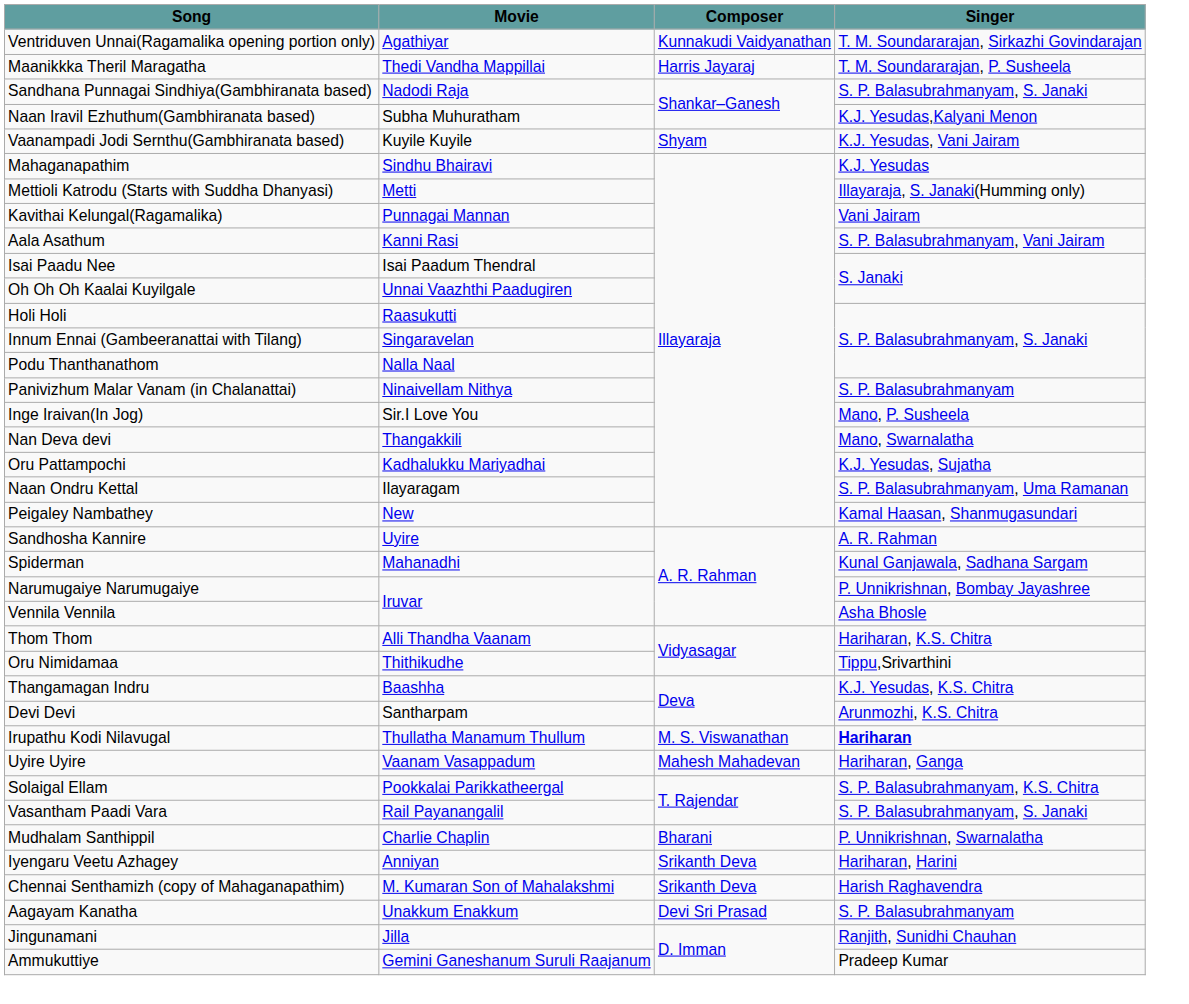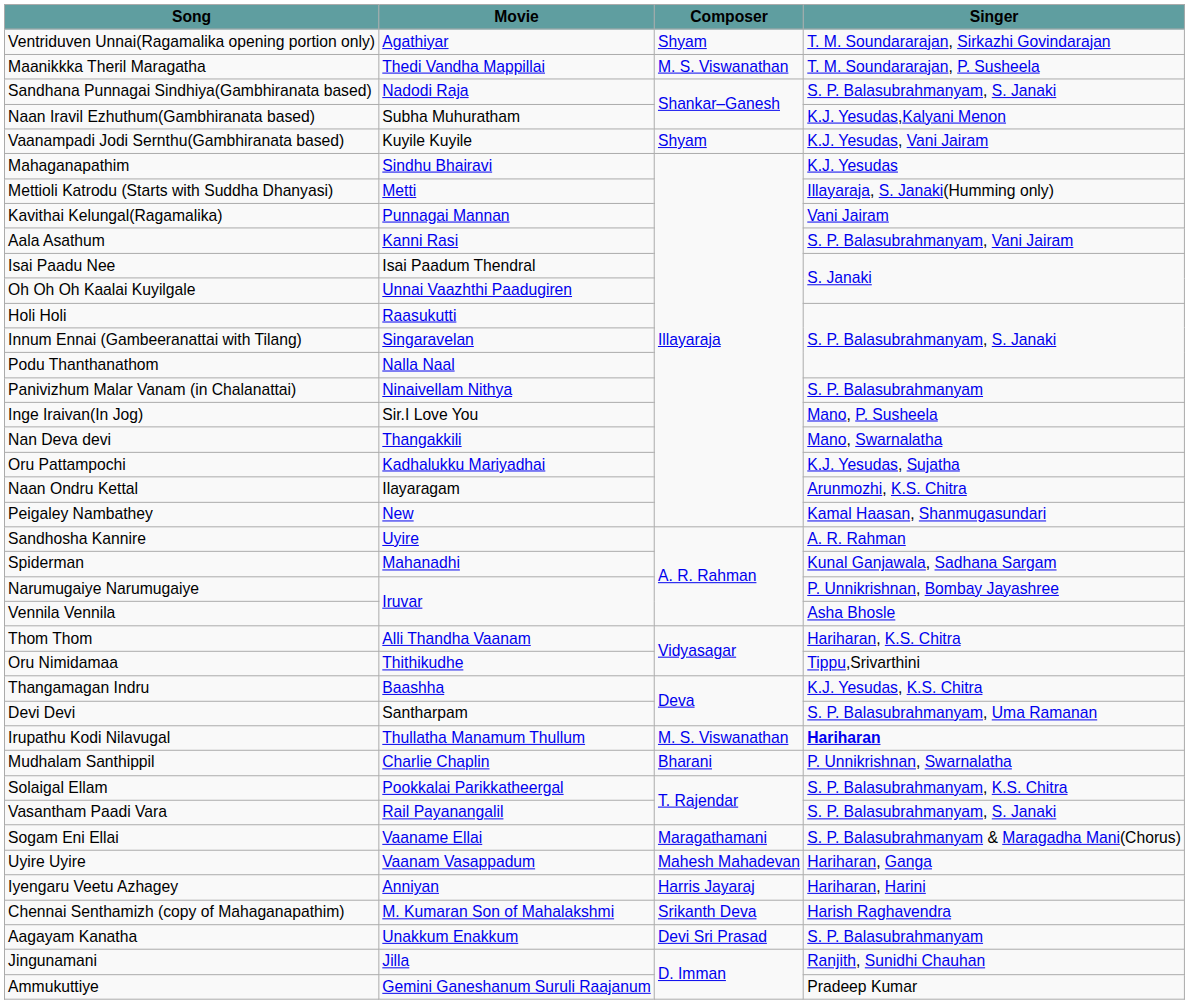Ventriduven Unnai(Ragamalika opening portion only) | Composer: Kunnakudi Vaidyanathan -> Shyam
Maanikkka Theril Maragatha | Composer: Harris Jayaraj -> M. S. Viswanathan
Naan Ondru Kettal | Singer: S. P. Balasubrahmanyam, Uma Ramanan -> Arunmozhi, K.S. Chitra
Devi Devi | Singer: Arunmozhi, K.S. Chitra -> S. P. Balasubrahmanyam, Uma Ramanan
rows swapped: Mudhalam Santhippil <-> Uyire Uyire
+ row: Sogam Eni Ellai | Vaaname Ellai | Maragathamani | S. P. Balasubrahmanyam & Maragadha Mani(Chorus)
Iyengaru Veetu Azhagey | Composer: Srikanth Deva -> Harris Jayaraj
